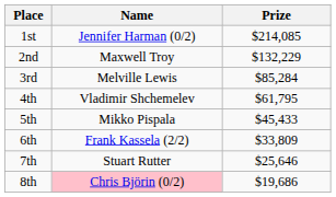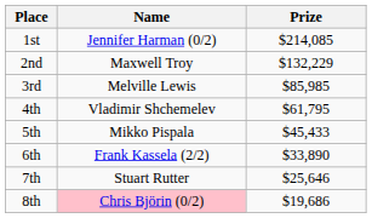3rd | Prize: $85,284 -> $85,985
6th | Prize: $33,809 -> $33,890
